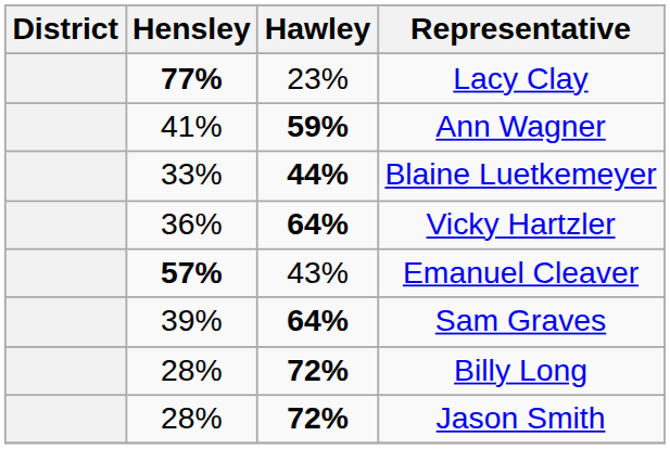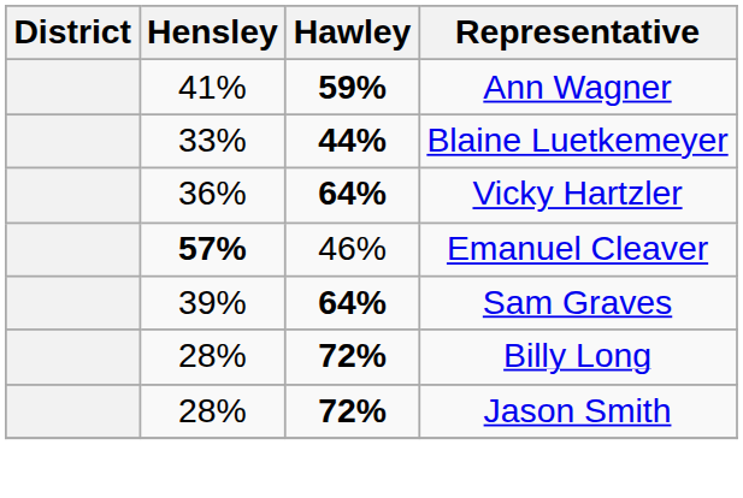- row: 77% | 23% | Lacy Clay
Emanuel Cleaver | Hawley: 43% -> 46%
